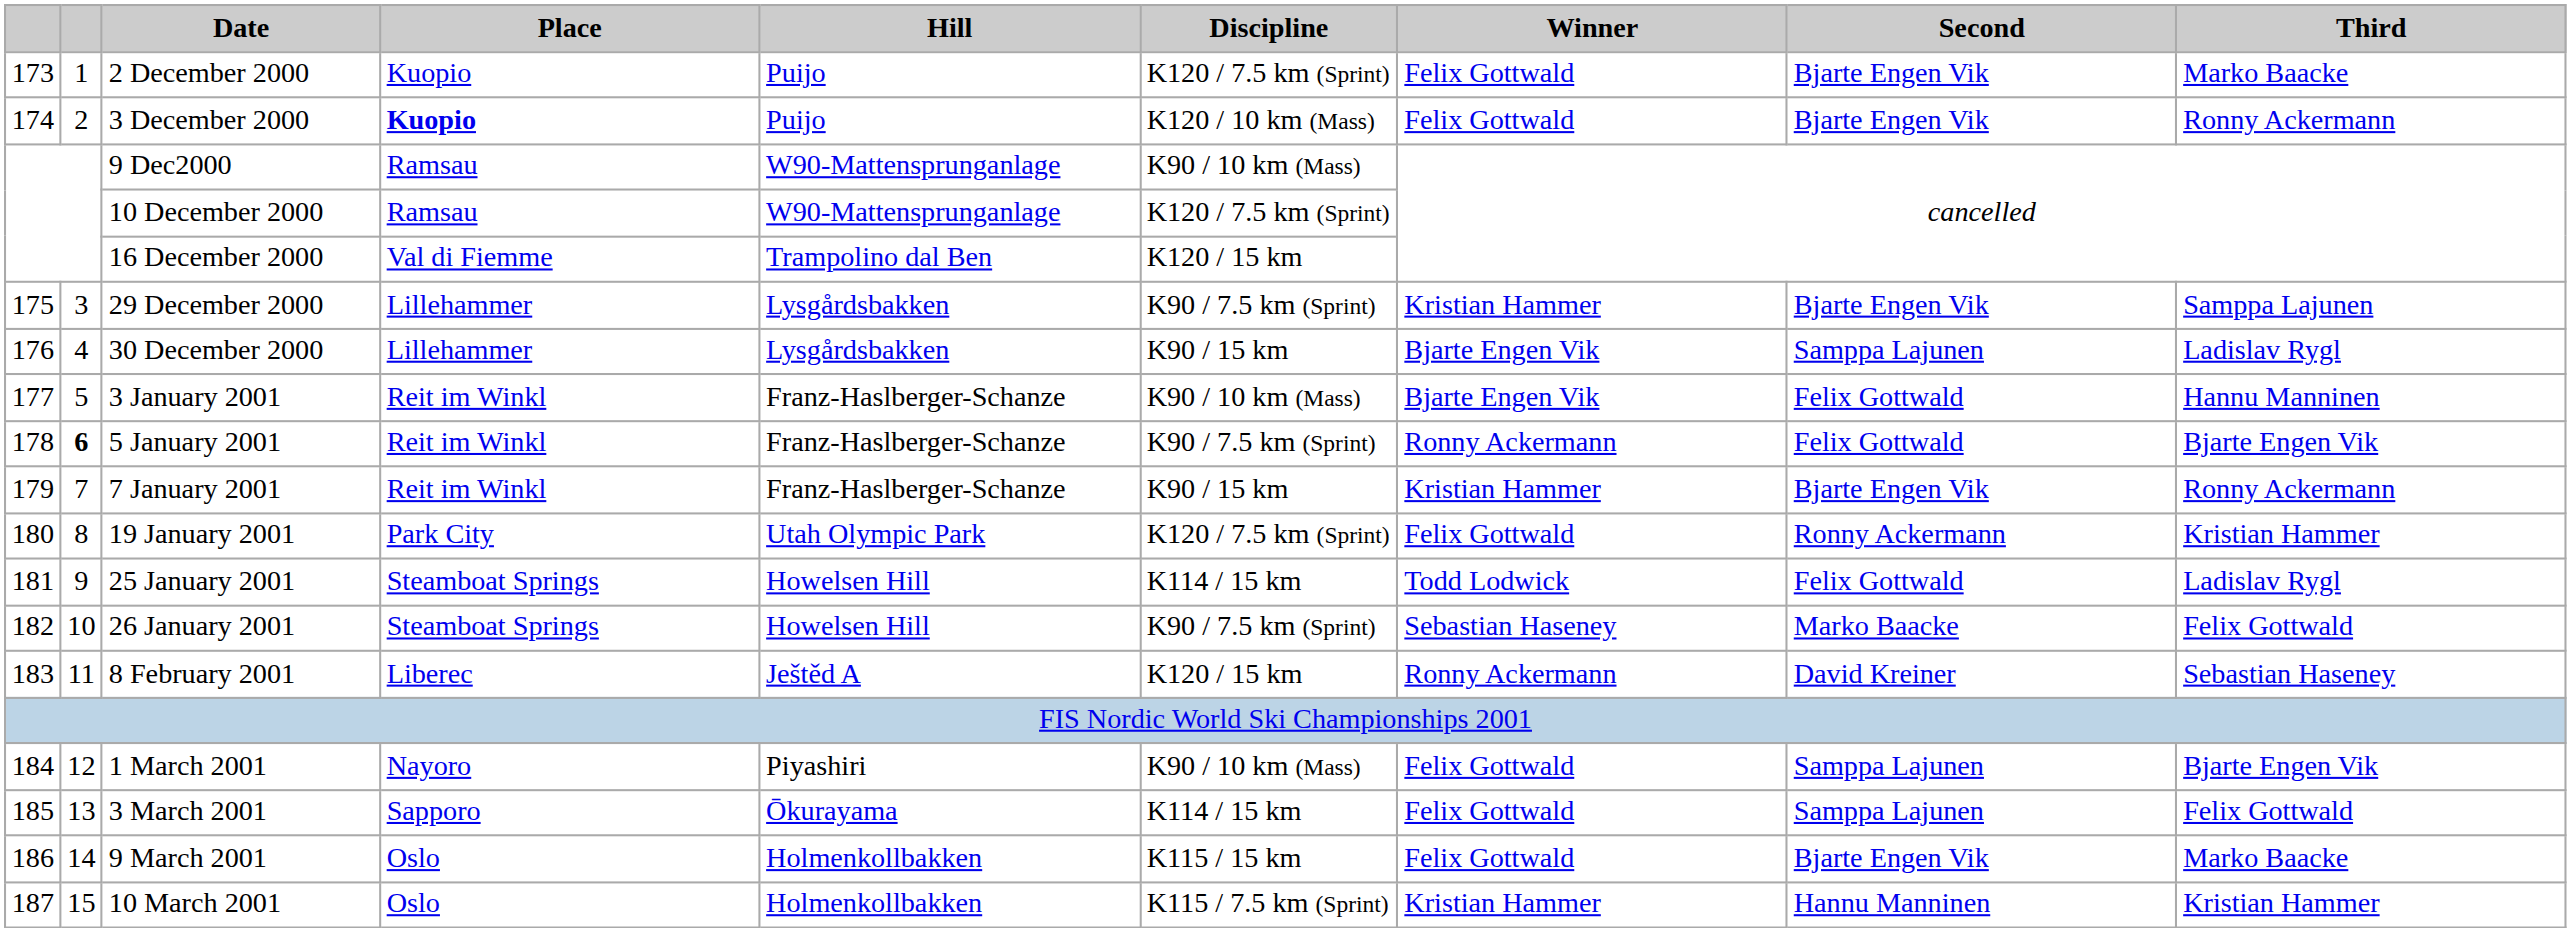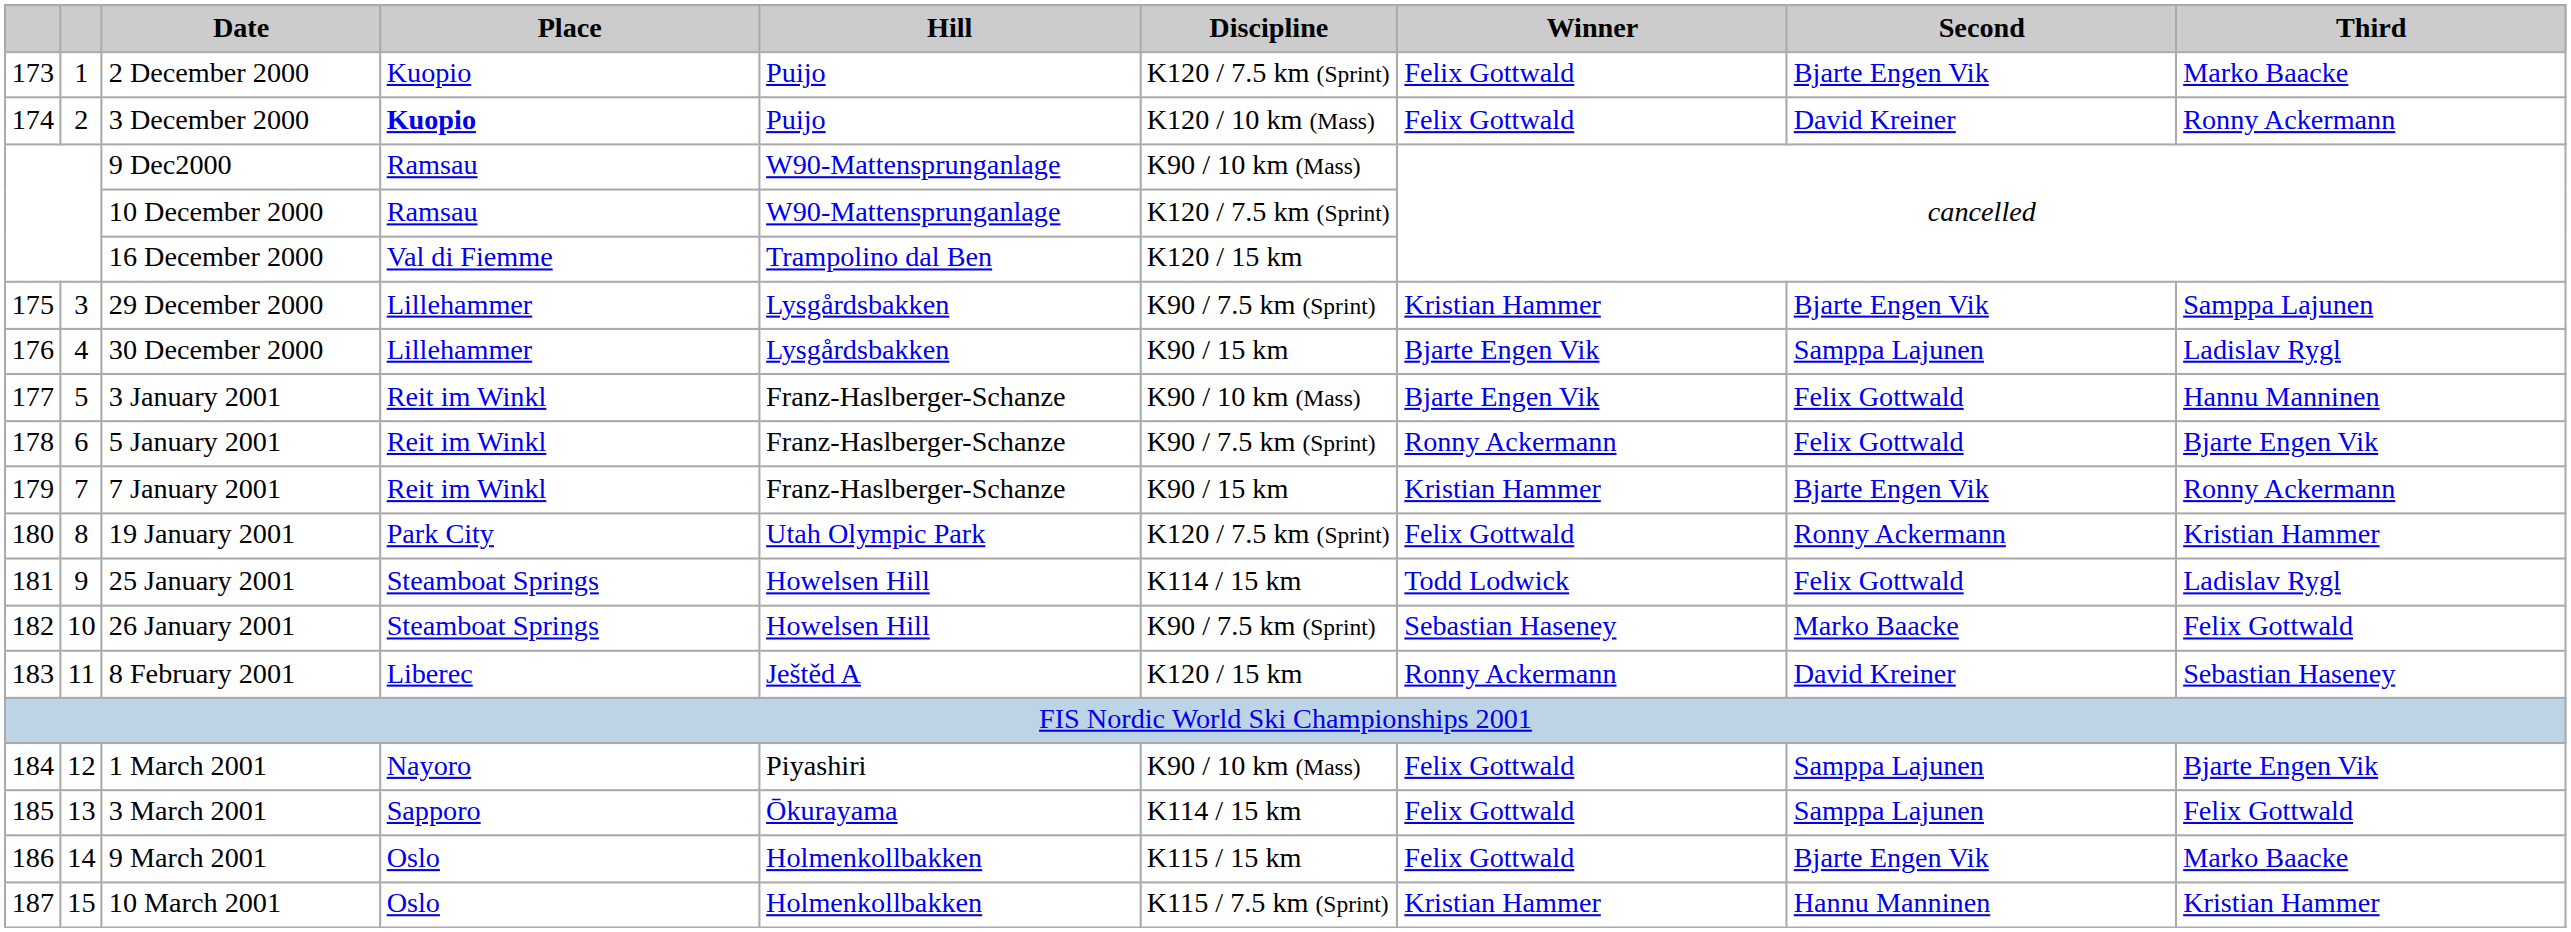3 December 2000 | Second: Bjarte Engen Vik -> David Kreiner
5 January 2001 | column 2: bold -> normal
